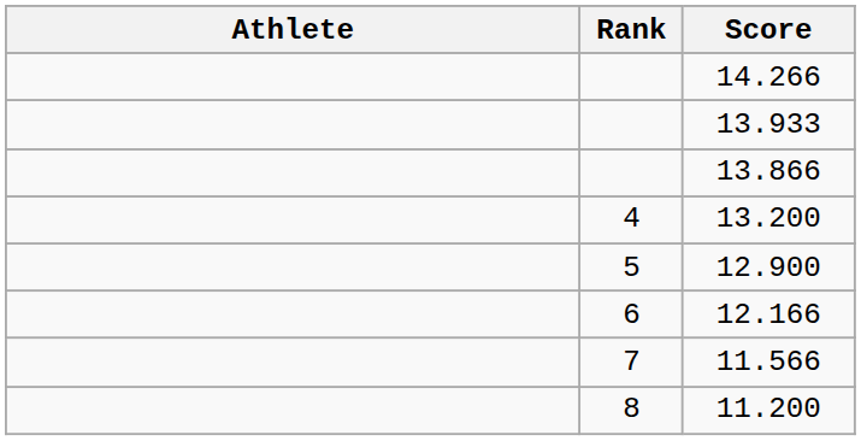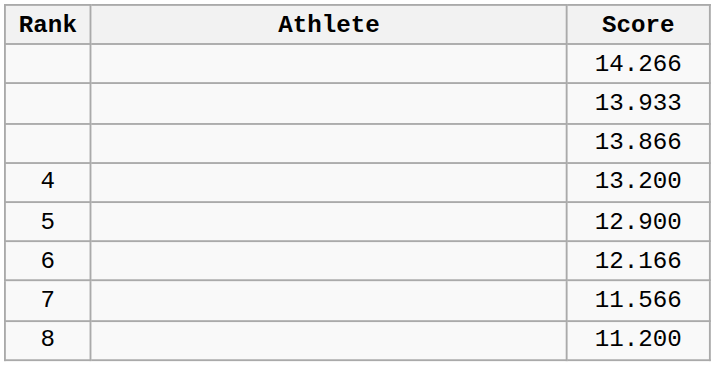columns swapped: Rank <-> Athlete
